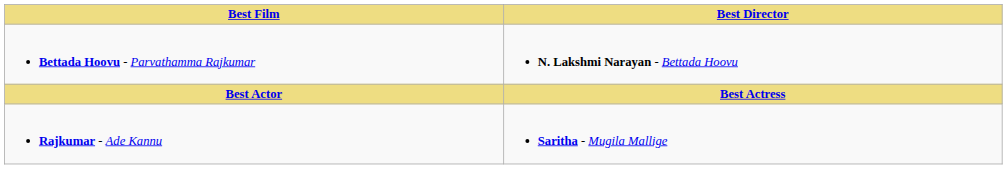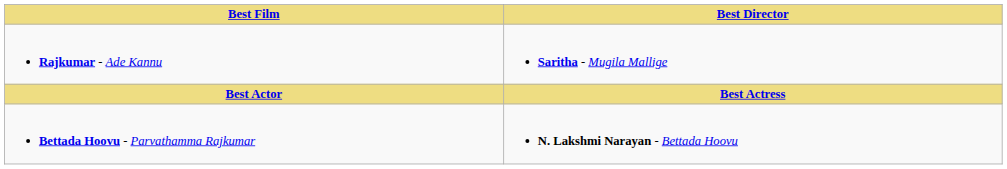rows swapped: Bettada Hoovu - Parvathamma Rajkumar <-> Rajkumar - Ade Kannu
